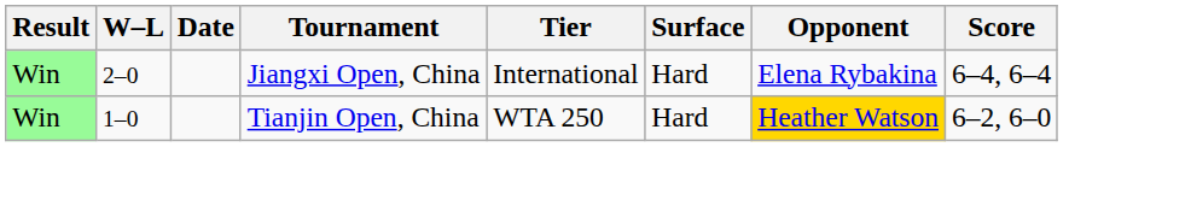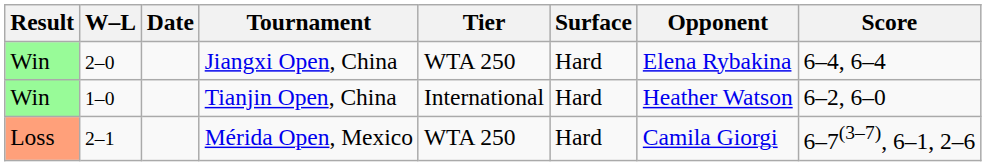Jiangxi Open, China | Tier: International -> WTA 250
Tianjin Open, China | Tier: WTA 250 -> International
Tianjin Open, China | Opponent: gold background -> no background
+ row: Loss | 2–1 | Mérida Open, Mexico | WTA 250 | Hard | Camila Giorgi | 6–7(3–7), 6–1, 2–6
